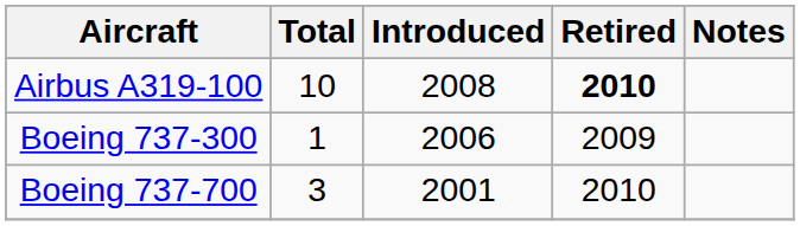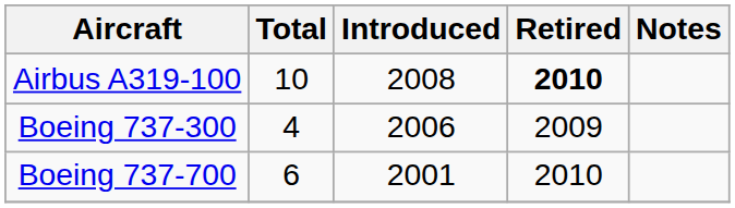Boeing 737-300 | Total: 1 -> 4
Boeing 737-700 | Total: 3 -> 6
